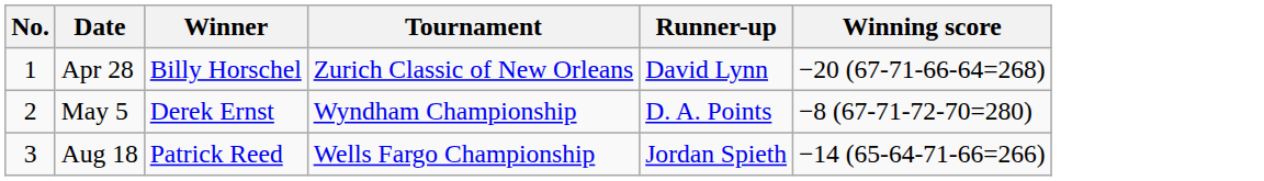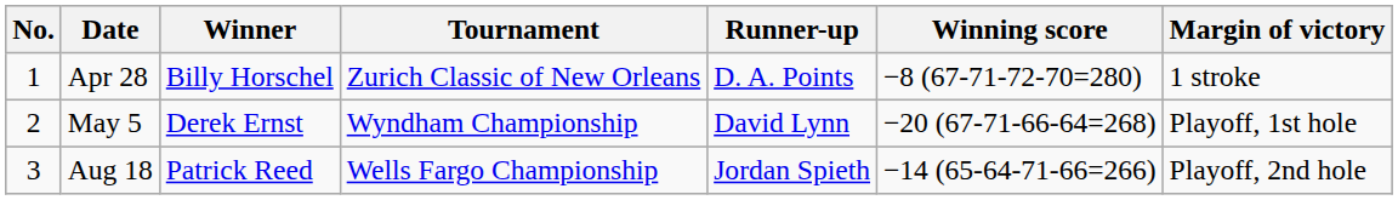+ column: Margin of victory | 1 stroke | Playoff, 1st hole | Playoff, 2nd hole
Apr 28 | Runner-up: David Lynn -> D. A. Points
Apr 28 | Winning score: −20 (67-71-66-64=268) -> −8 (67-71-72-70=280)
May 5 | Runner-up: D. A. Points -> David Lynn
May 5 | Winning score: −8 (67-71-72-70=280) -> −20 (67-71-66-64=268)
